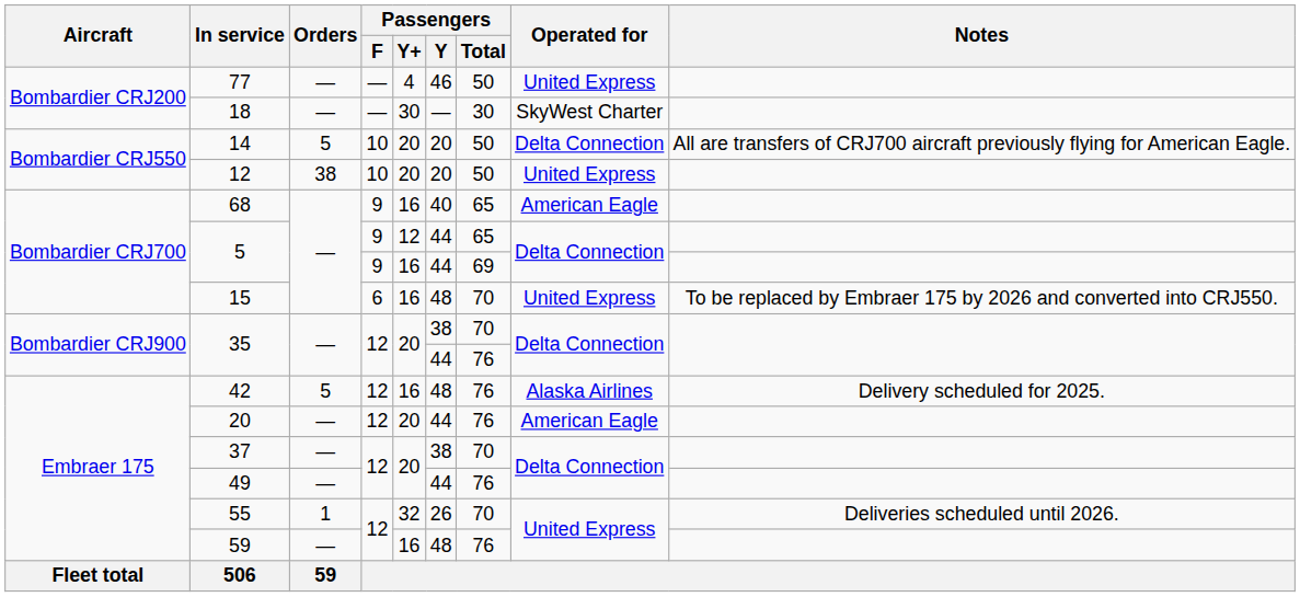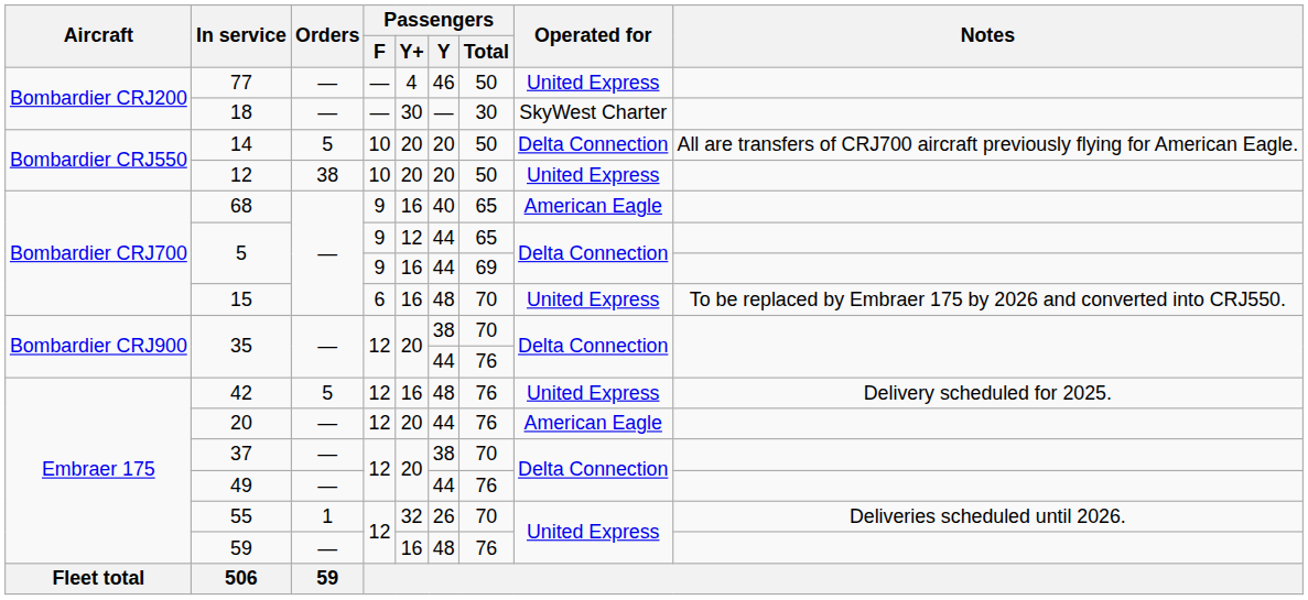42 | Operated for: Alaska Airlines -> United Express
